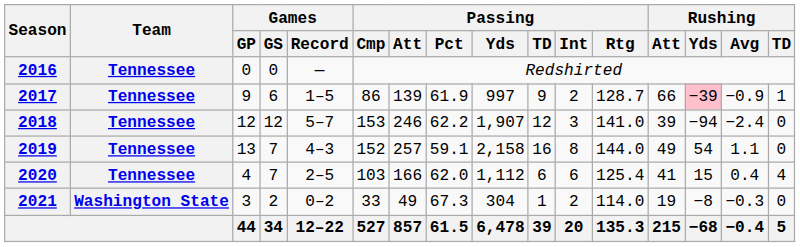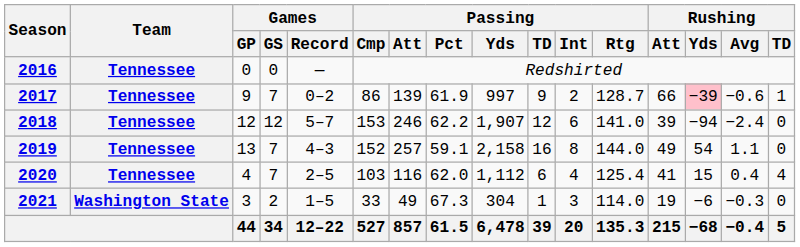2017 | Games / GS: 6 -> 7
2017 | Games / Record: 1–5 -> 0–2
2017 | Rushing / Avg: −0.9 -> −0.6
2018 | Passing / Int: 3 -> 6
2020 | Passing / Att: 166 -> 116
2020 | Passing / Int: 6 -> 4
2021 | Games / Record: 0–2 -> 1–5
2021 | Passing / Int: 2 -> 3
2021 | Rushing / Yds: −8 -> −6
